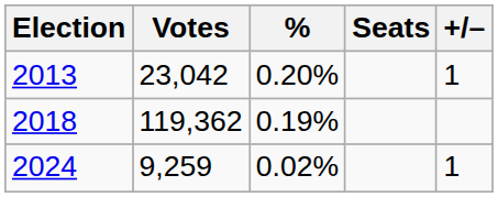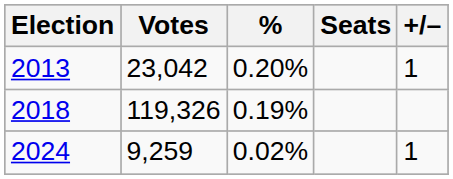2018 | Votes: 119,362 -> 119,326
